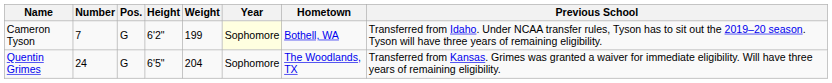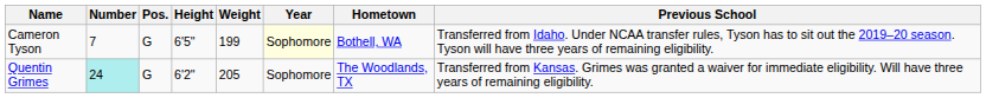Cameron Tyson | Height: 6'2" -> 6'5"
Quentin Grimes | Number: no background -> paleturquoise background
Quentin Grimes | Height: 6'5" -> 6'2"
Quentin Grimes | Weight: 204 -> 205
